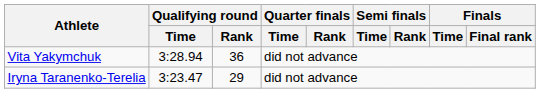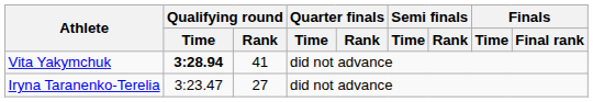Vita Yakymchuk | Qualifying round / Time: normal -> bold
Vita Yakymchuk | Qualifying round / Rank: 36 -> 41
Iryna Taranenko-Terelia | Qualifying round / Rank: 29 -> 27
